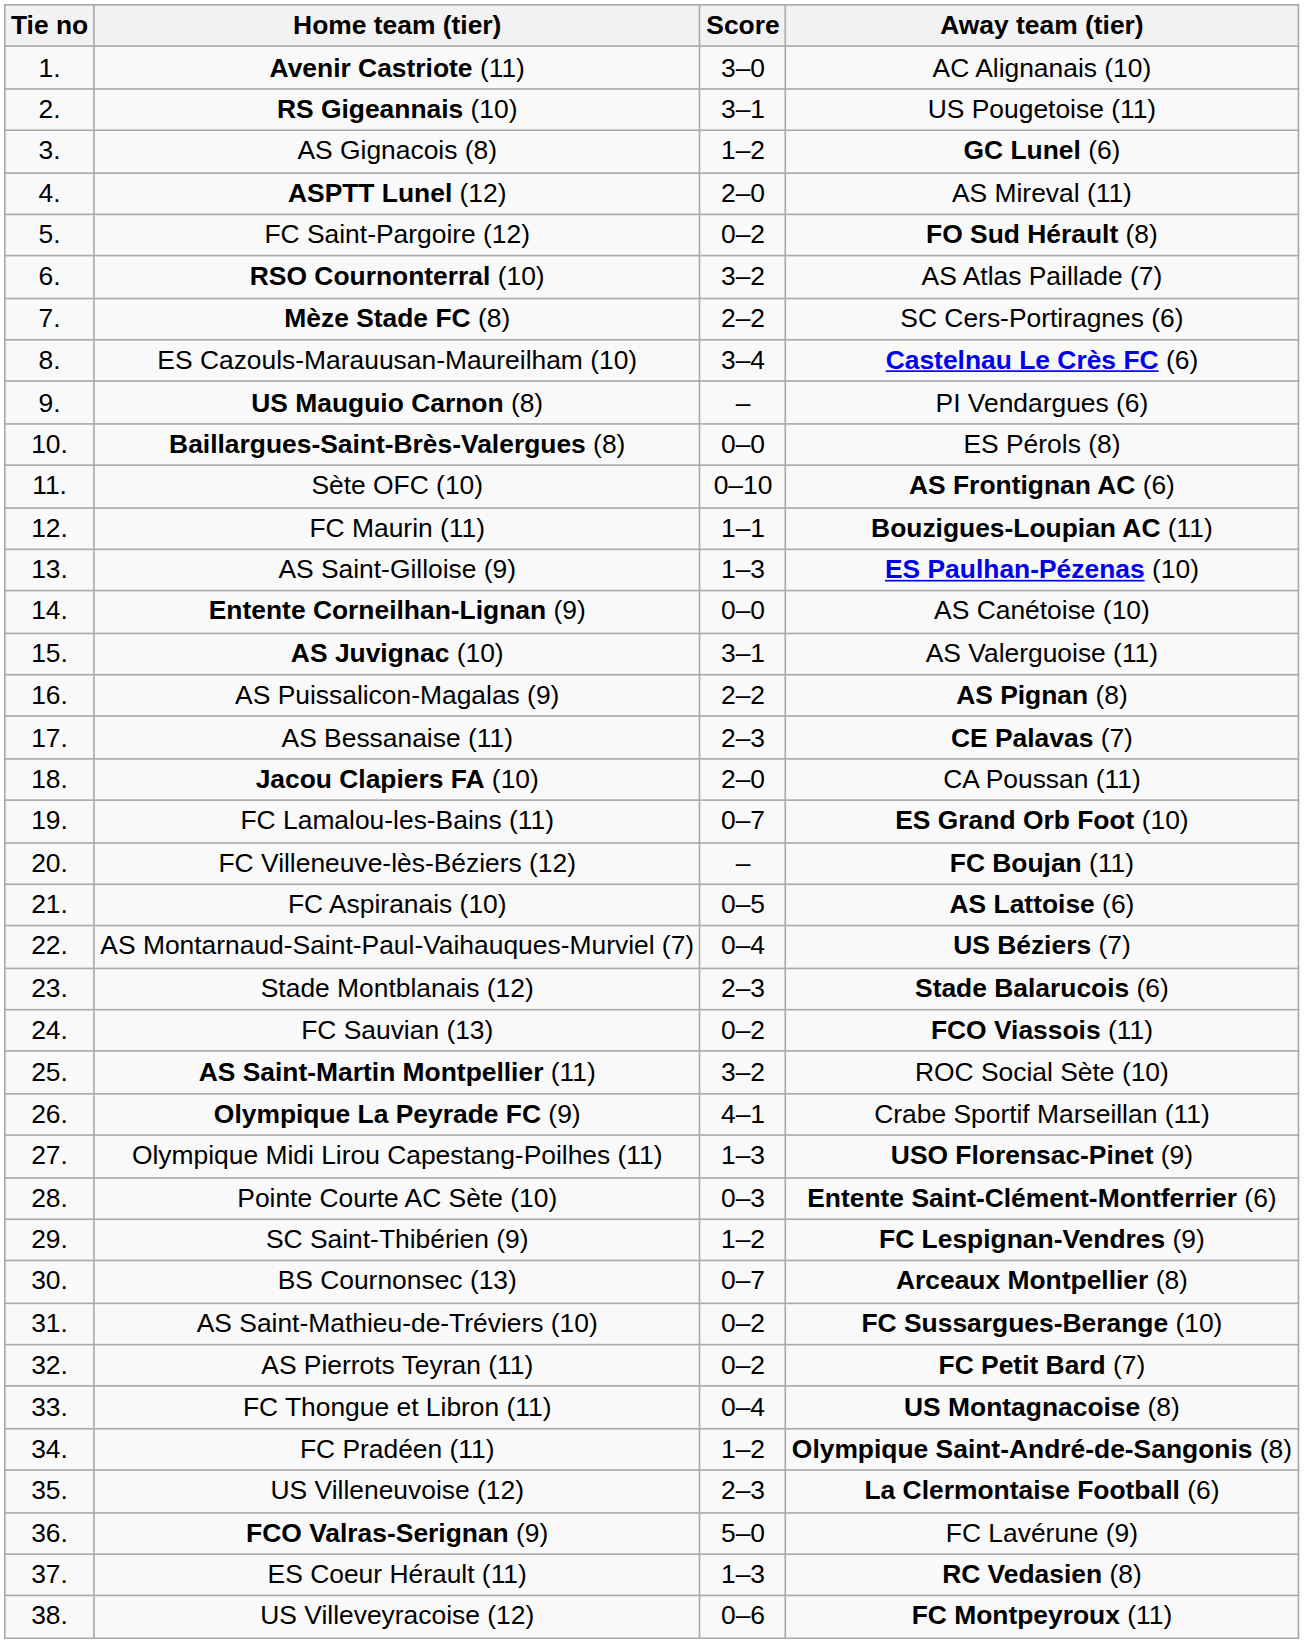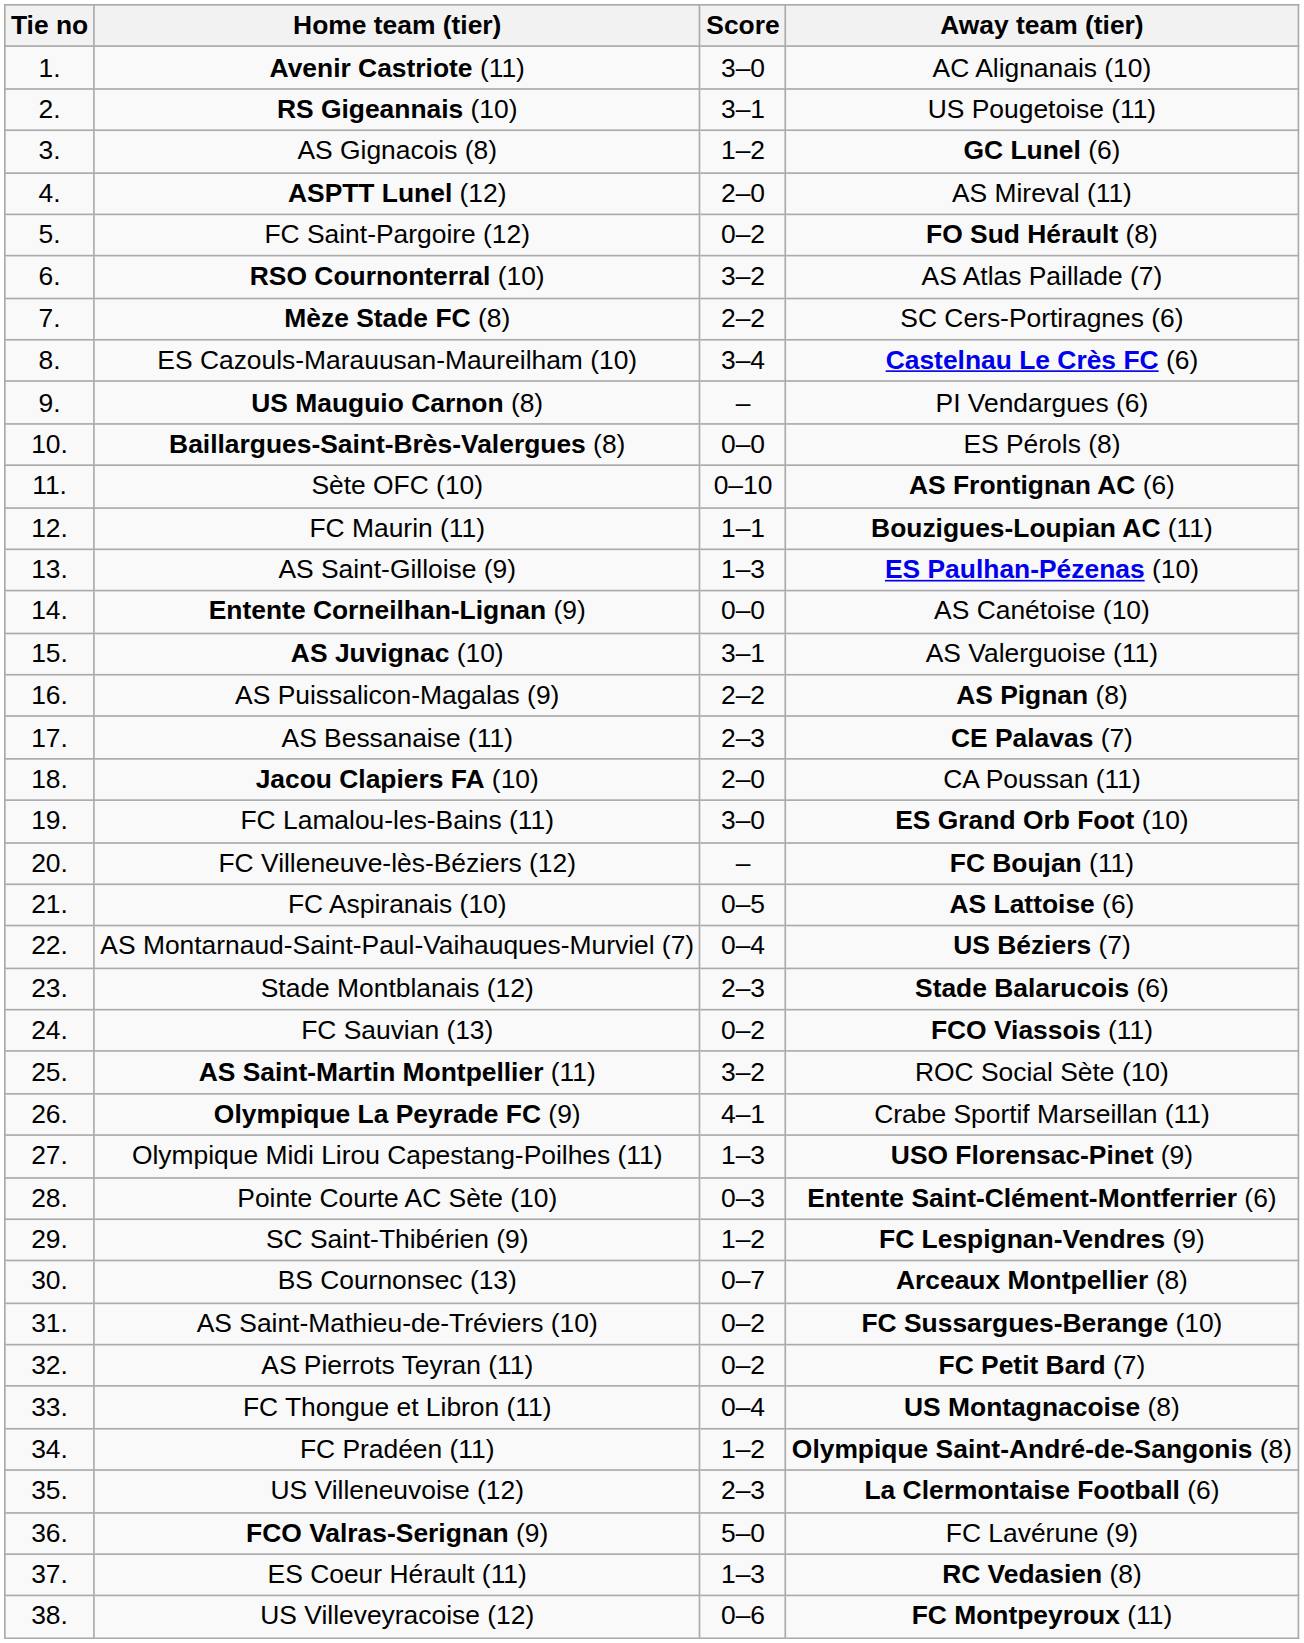FC Lamalou-les-Bains (11) | Score: 0–7 -> 3–0
